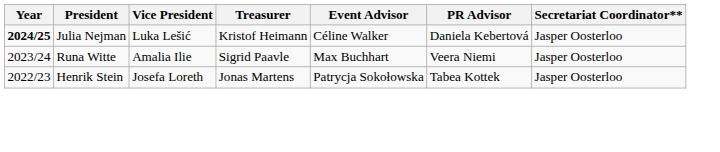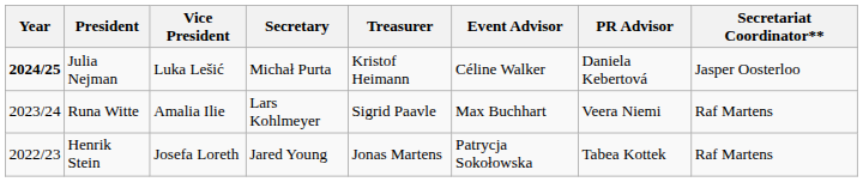+ column: Secretary | Michał Purta | Lars Kohlmeyer | Jared Young
Runa Witte | Secretariat Coordinator**: Jasper Oosterloo -> Raf Martens
Henrik Stein | Secretariat Coordinator**: Jasper Oosterloo -> Raf Martens
